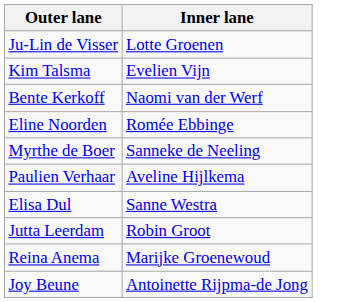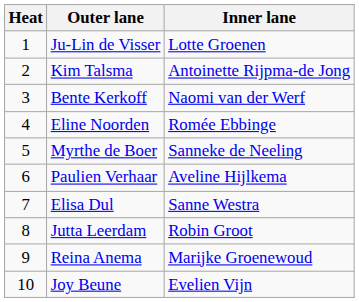+ column: Heat | 1 | 2 | 3 | 4 | 5 | 6 | 7 | 8 | 9 | 10
Kim Talsma | Inner lane: Evelien Vijn -> Antoinette Rijpma-de Jong
Joy Beune | Inner lane: Antoinette Rijpma-de Jong -> Evelien Vijn
